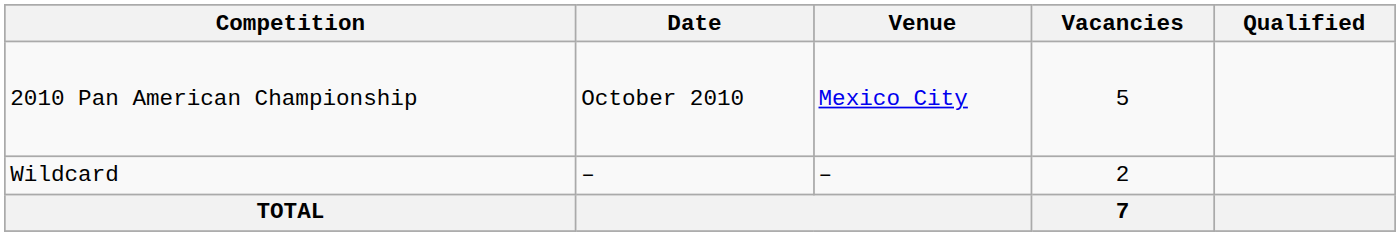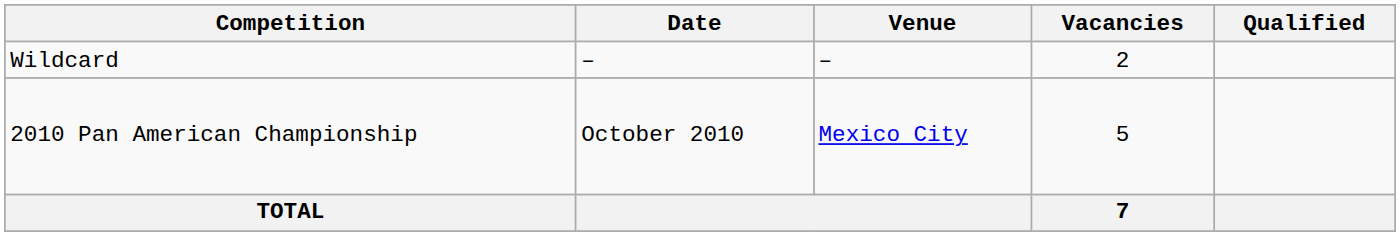rows swapped: 2010 Pan American Championship <-> Wildcard
